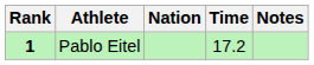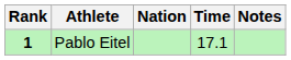Pablo Eitel | Time: 17.2 -> 17.1
